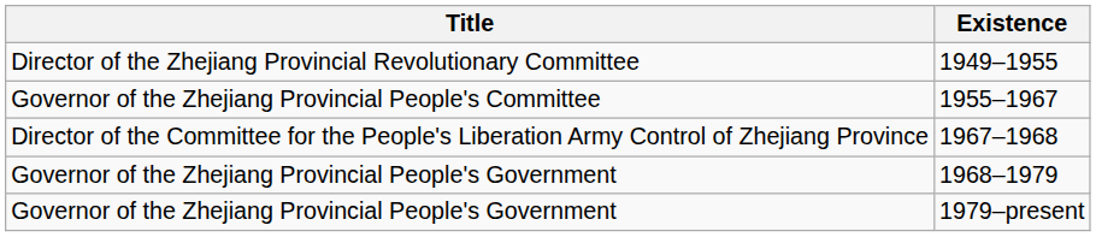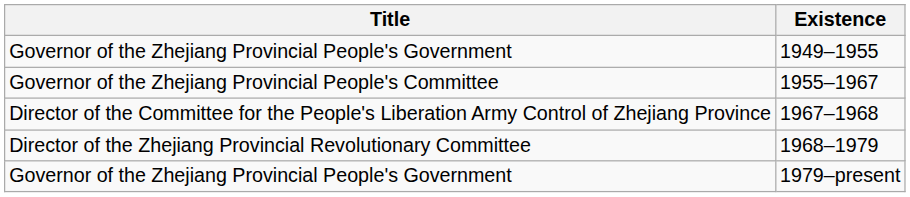1949–1955 | Title: Director of the Zhejiang Provincial Revolutionary Committee -> Governor of the Zhejiang Provincial People's Government
1968–1979 | Title: Governor of the Zhejiang Provincial People's Government -> Director of the Zhejiang Provincial Revolutionary Committee
